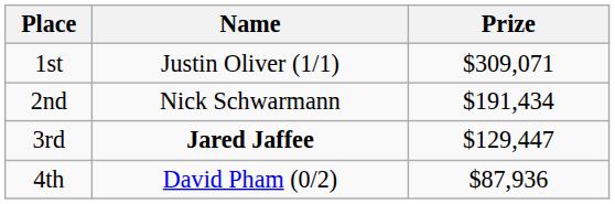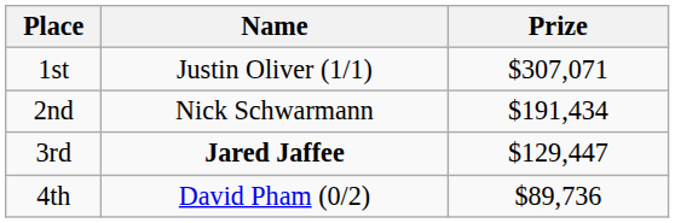1st | Prize: $309,071 -> $307,071
4th | Prize: $87,936 -> $89,736
